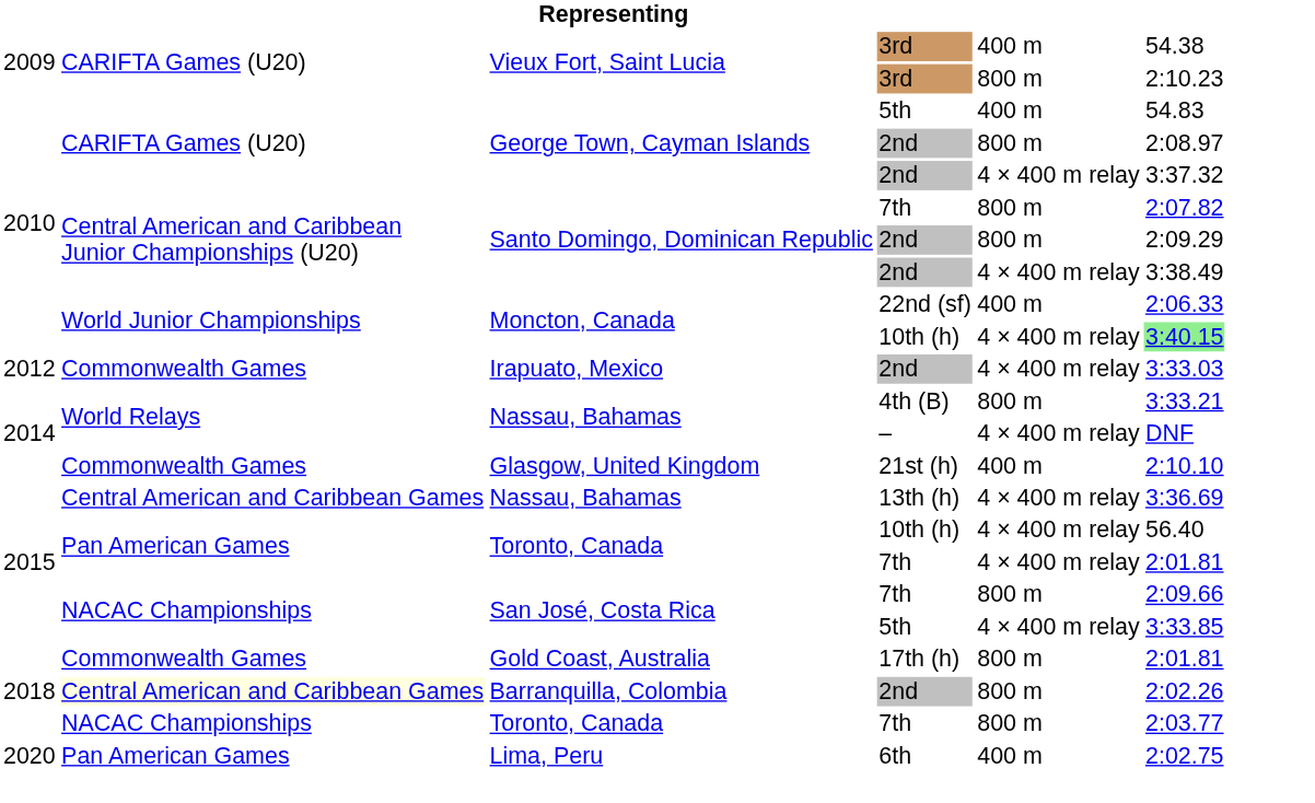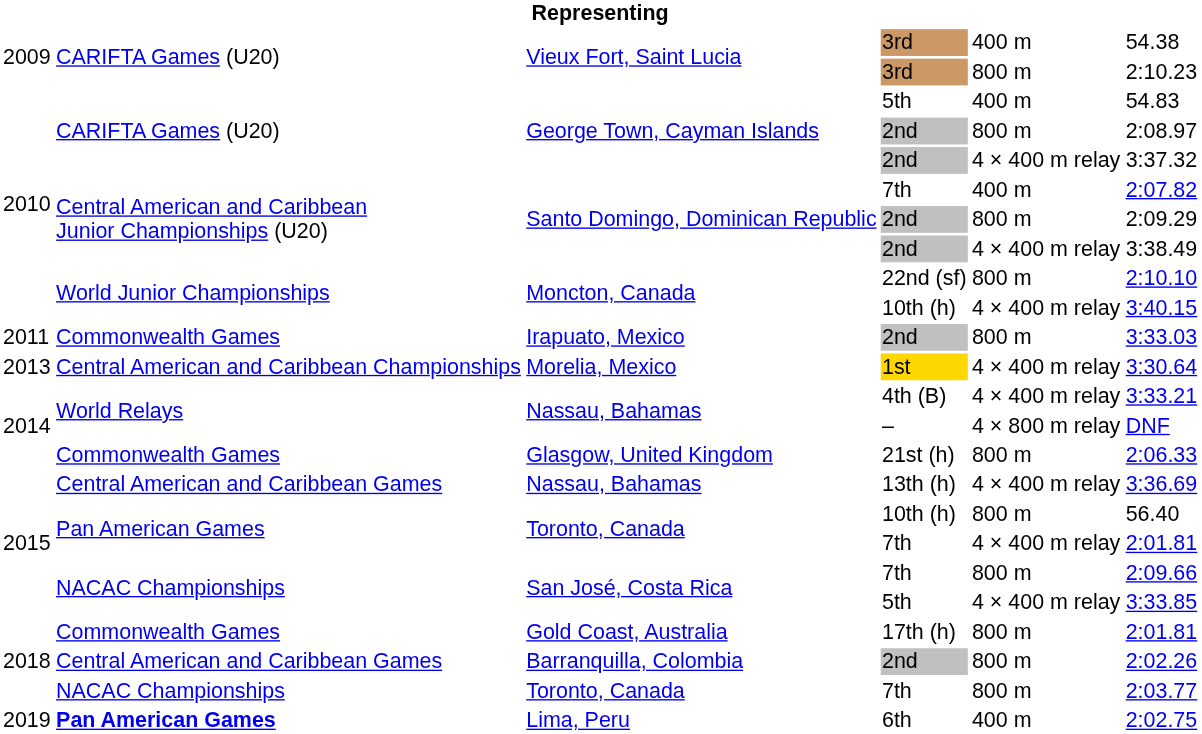Santo Domingo, Dominican Republic / 7th | column 5: 800 m -> 400 m
Moncton, Canada / 22nd (sf) | column 5: 400 m -> 800 m
Moncton, Canada / 22nd (sf) | column 6: 2:06.33 -> 2:10.10
Moncton, Canada / 10th (h) | column 6: lightgreen background -> no background
Irapuato, Mexico | column 1: 2012 -> 2011
Irapuato, Mexico | column 5: 4 × 400 m relay -> 800 m
+ row: 2013 | Central American and Caribbean Championships | Morelia, Mexico | 1st | 4 × 400 m relay | 3:30.64
Nassau, Bahamas / 4th (B) | column 5: 800 m -> 4 × 400 m relay
Nassau, Bahamas / – | column 5: 4 × 400 m relay -> 4 × 800 m relay
Glasgow, United Kingdom | column 5: 400 m -> 800 m
Glasgow, United Kingdom | column 6: 2:10.10 -> 2:06.33
Toronto, Canada / 10th (h) | column 5: 4 × 400 m relay -> 800 m
Barranquilla, Colombia | column 2: lightyellow background -> no background
Lima, Peru | column 1: 2020 -> 2019
Lima, Peru | column 2: normal -> bold
